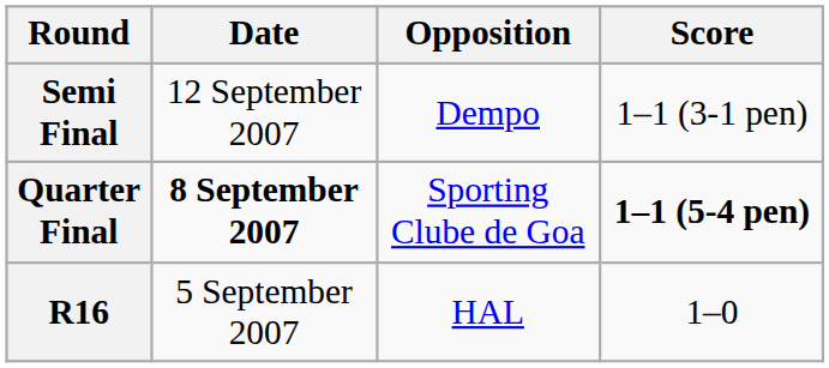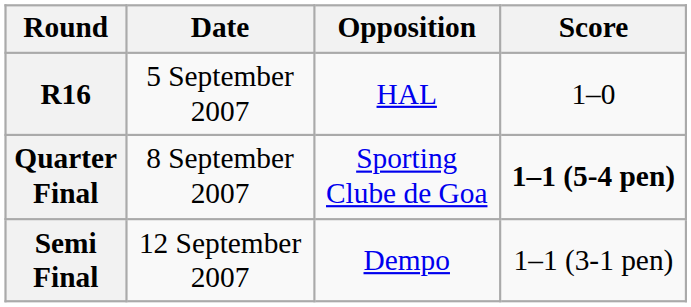rows swapped: R16 <-> Semi Final
Quarter Final | Date: bold -> normal
